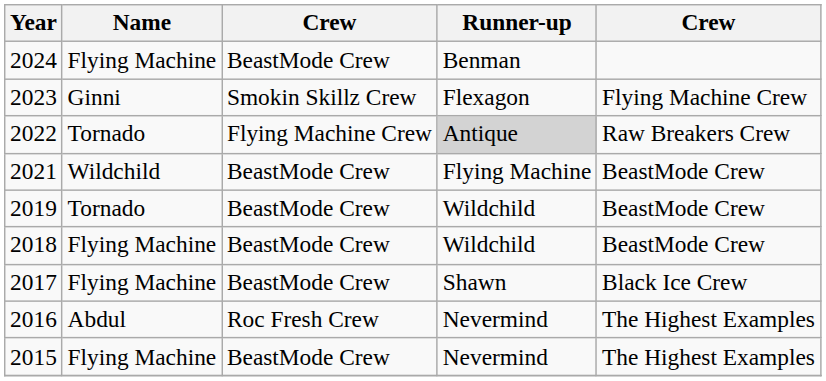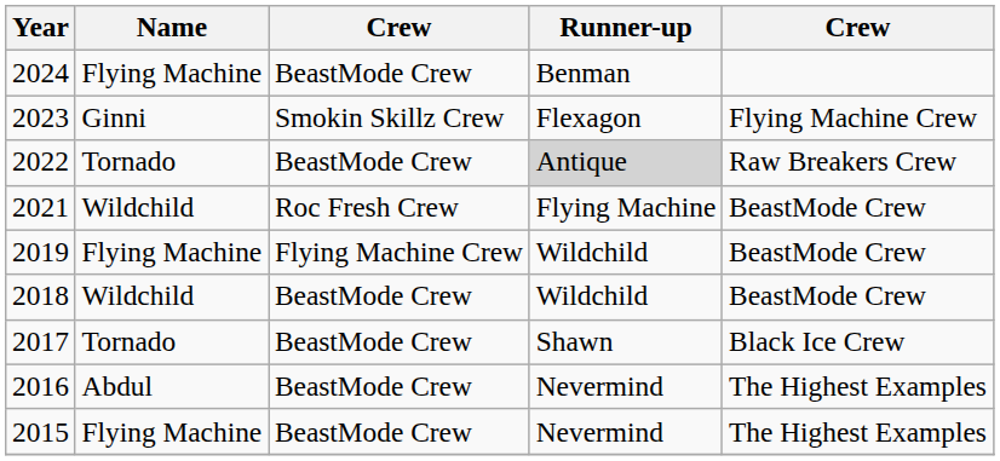2022 | column 3: Flying Machine Crew -> BeastMode Crew
2021 | column 3: BeastMode Crew -> Roc Fresh Crew
2019 | Name: Tornado -> Flying Machine
2019 | column 3: BeastMode Crew -> Flying Machine Crew
2018 | Name: Flying Machine -> Wildchild
2017 | Name: Flying Machine -> Tornado
2016 | column 3: Roc Fresh Crew -> BeastMode Crew
